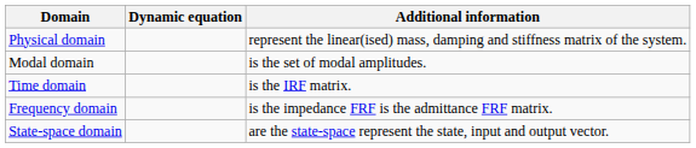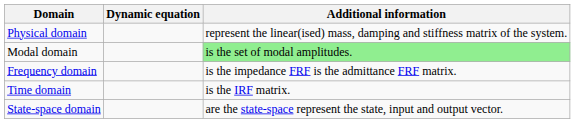Modal domain | Additional information: no background -> lightgreen background
rows swapped: Frequency domain <-> Time domain
